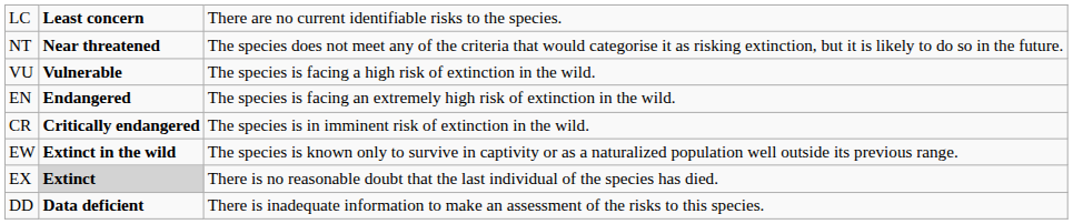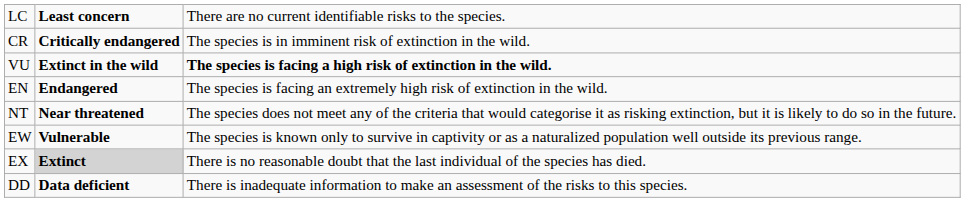rows swapped: NT <-> CR
VU | column 2: Vulnerable -> Extinct in the wild
VU | column 3: normal -> bold
EW | column 2: Extinct in the wild -> Vulnerable
